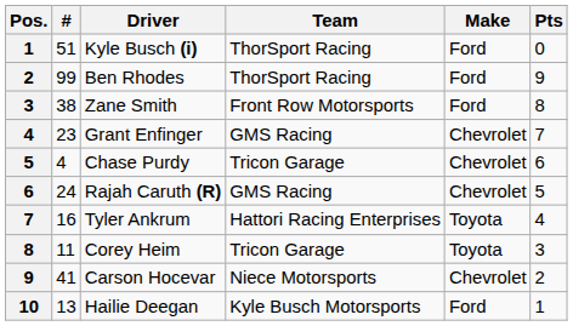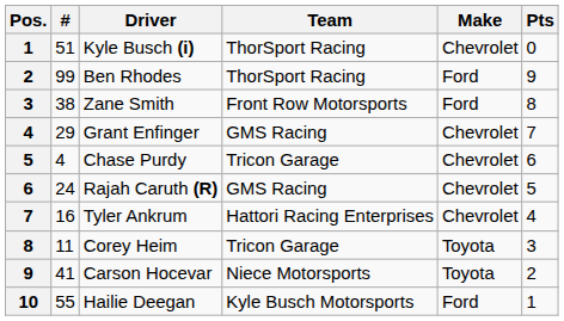Kyle Busch (i) | Make: Ford -> Chevrolet
Grant Enfinger | #: 23 -> 29
Tyler Ankrum | Make: Toyota -> Chevrolet
Carson Hocevar | Make: Chevrolet -> Toyota
Hailie Deegan | #: 13 -> 55
